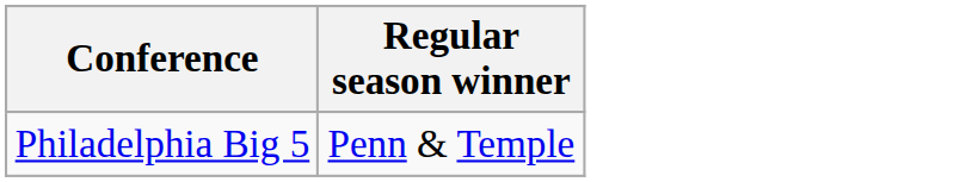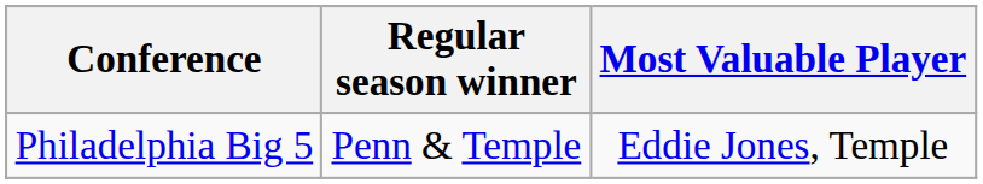+ column: Most Valuable Player | Eddie Jones, Temple
